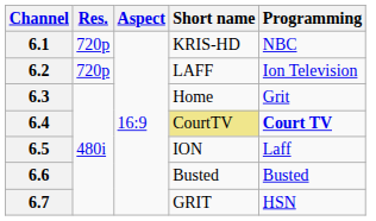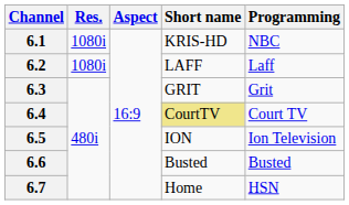6.1 | Res.: 720p -> 1080i
6.2 | Res.: 720p -> 1080i
6.2 | Programming: Ion Television -> Laff
6.3 | Short name: Home -> GRIT
6.4 | Programming: bold -> normal
6.5 | Programming: Laff -> Ion Television
6.7 | Short name: GRIT -> Home
